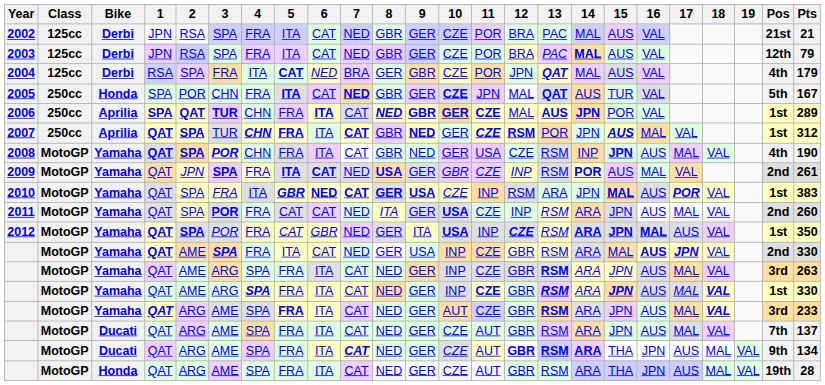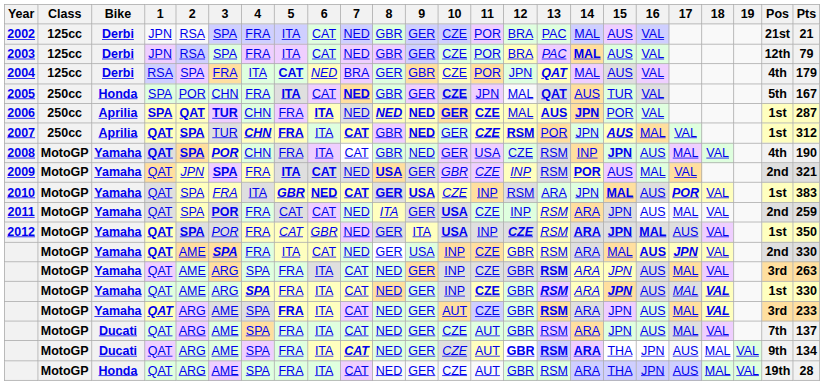2006 | 7: CAT -> NED
2006 | 9: GBR -> NED
2006 | Pts: 289 -> 287
2009 | Pts: 261 -> 321
2011 | Pts: 260 -> 259
